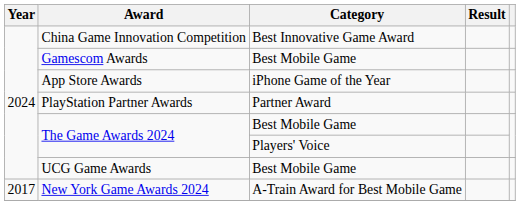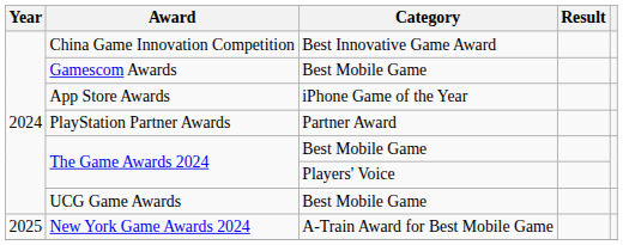New York Game Awards 2024 | Year: 2017 -> 2025
